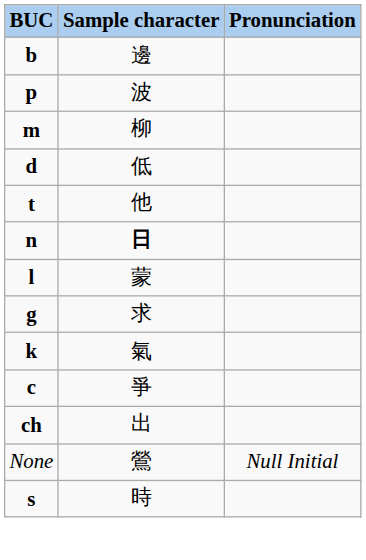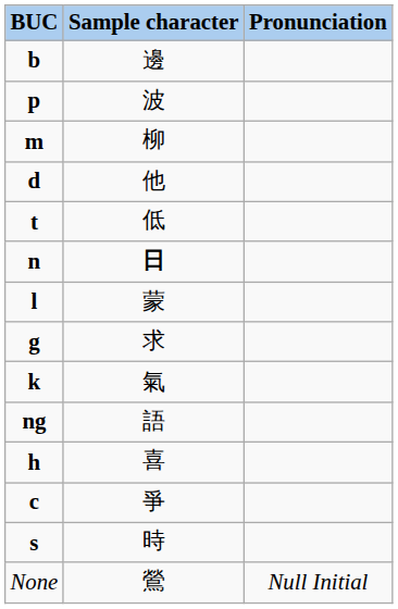d | Sample character: 低 -> 他
t | Sample character: 他 -> 低
+ row: ng | 語
+ row: h | 喜
- row: ch | 出
rows swapped: s <-> None
